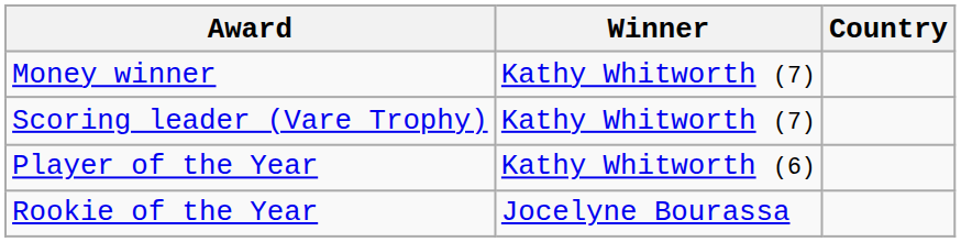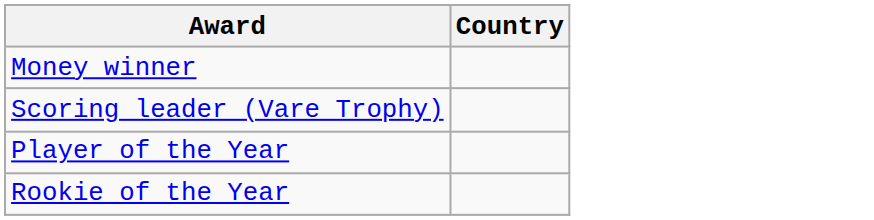- column: Winner | Kathy Whitworth (7) | Kathy Whitworth (7) | Kathy Whitworth (6) | Jocelyne Bourassa
